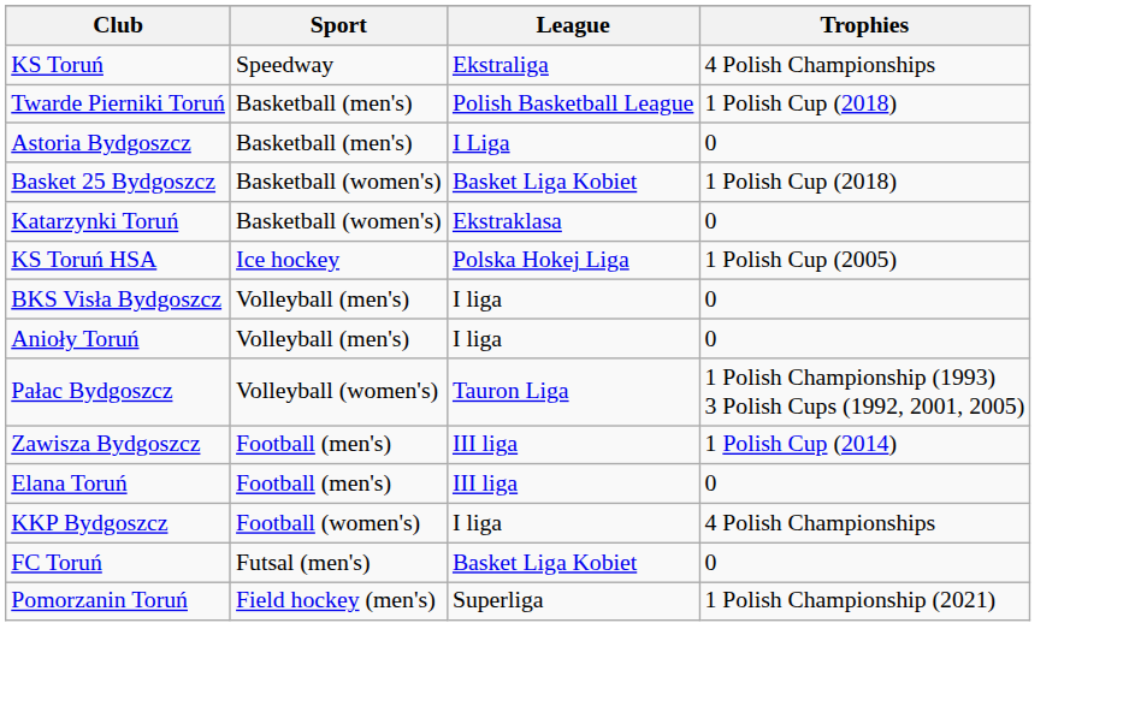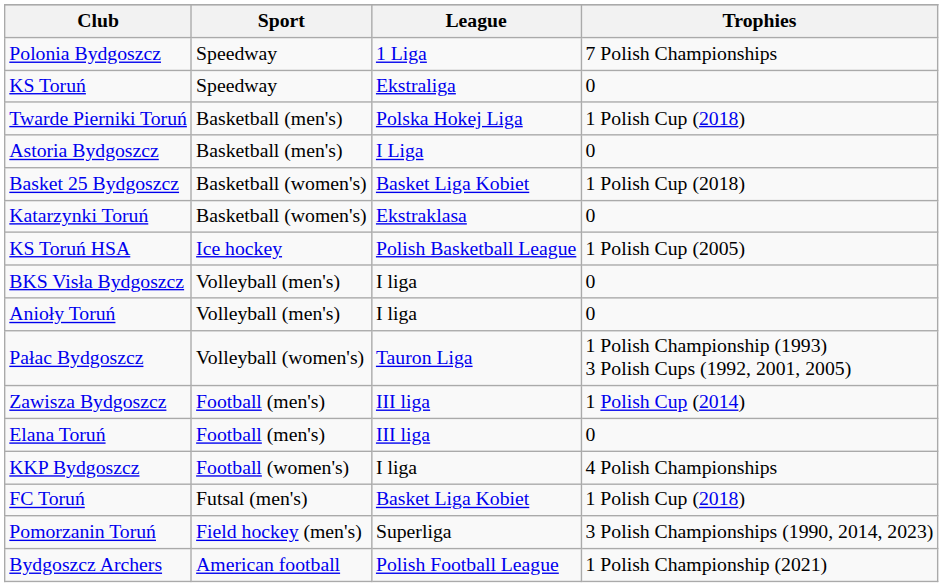+ row: Polonia Bydgoszcz | Speedway | 1 Liga | 7 Polish Championships
KS Toruń | Trophies: 4 Polish Championships -> 0
Twarde Pierniki Toruń | League: Polish Basketball League -> Polska Hokej Liga
KS Toruń HSA | League: Polska Hokej Liga -> Polish Basketball League
FC Toruń | Trophies: 0 -> 1 Polish Cup (2018)
Pomorzanin Toruń | Trophies: 1 Polish Championship (2021) -> 3 Polish Championships (1990, 2014, 2023)
+ row: Bydgoszcz Archers | American football | Polish Football League | 1 Polish Championship (2021)
